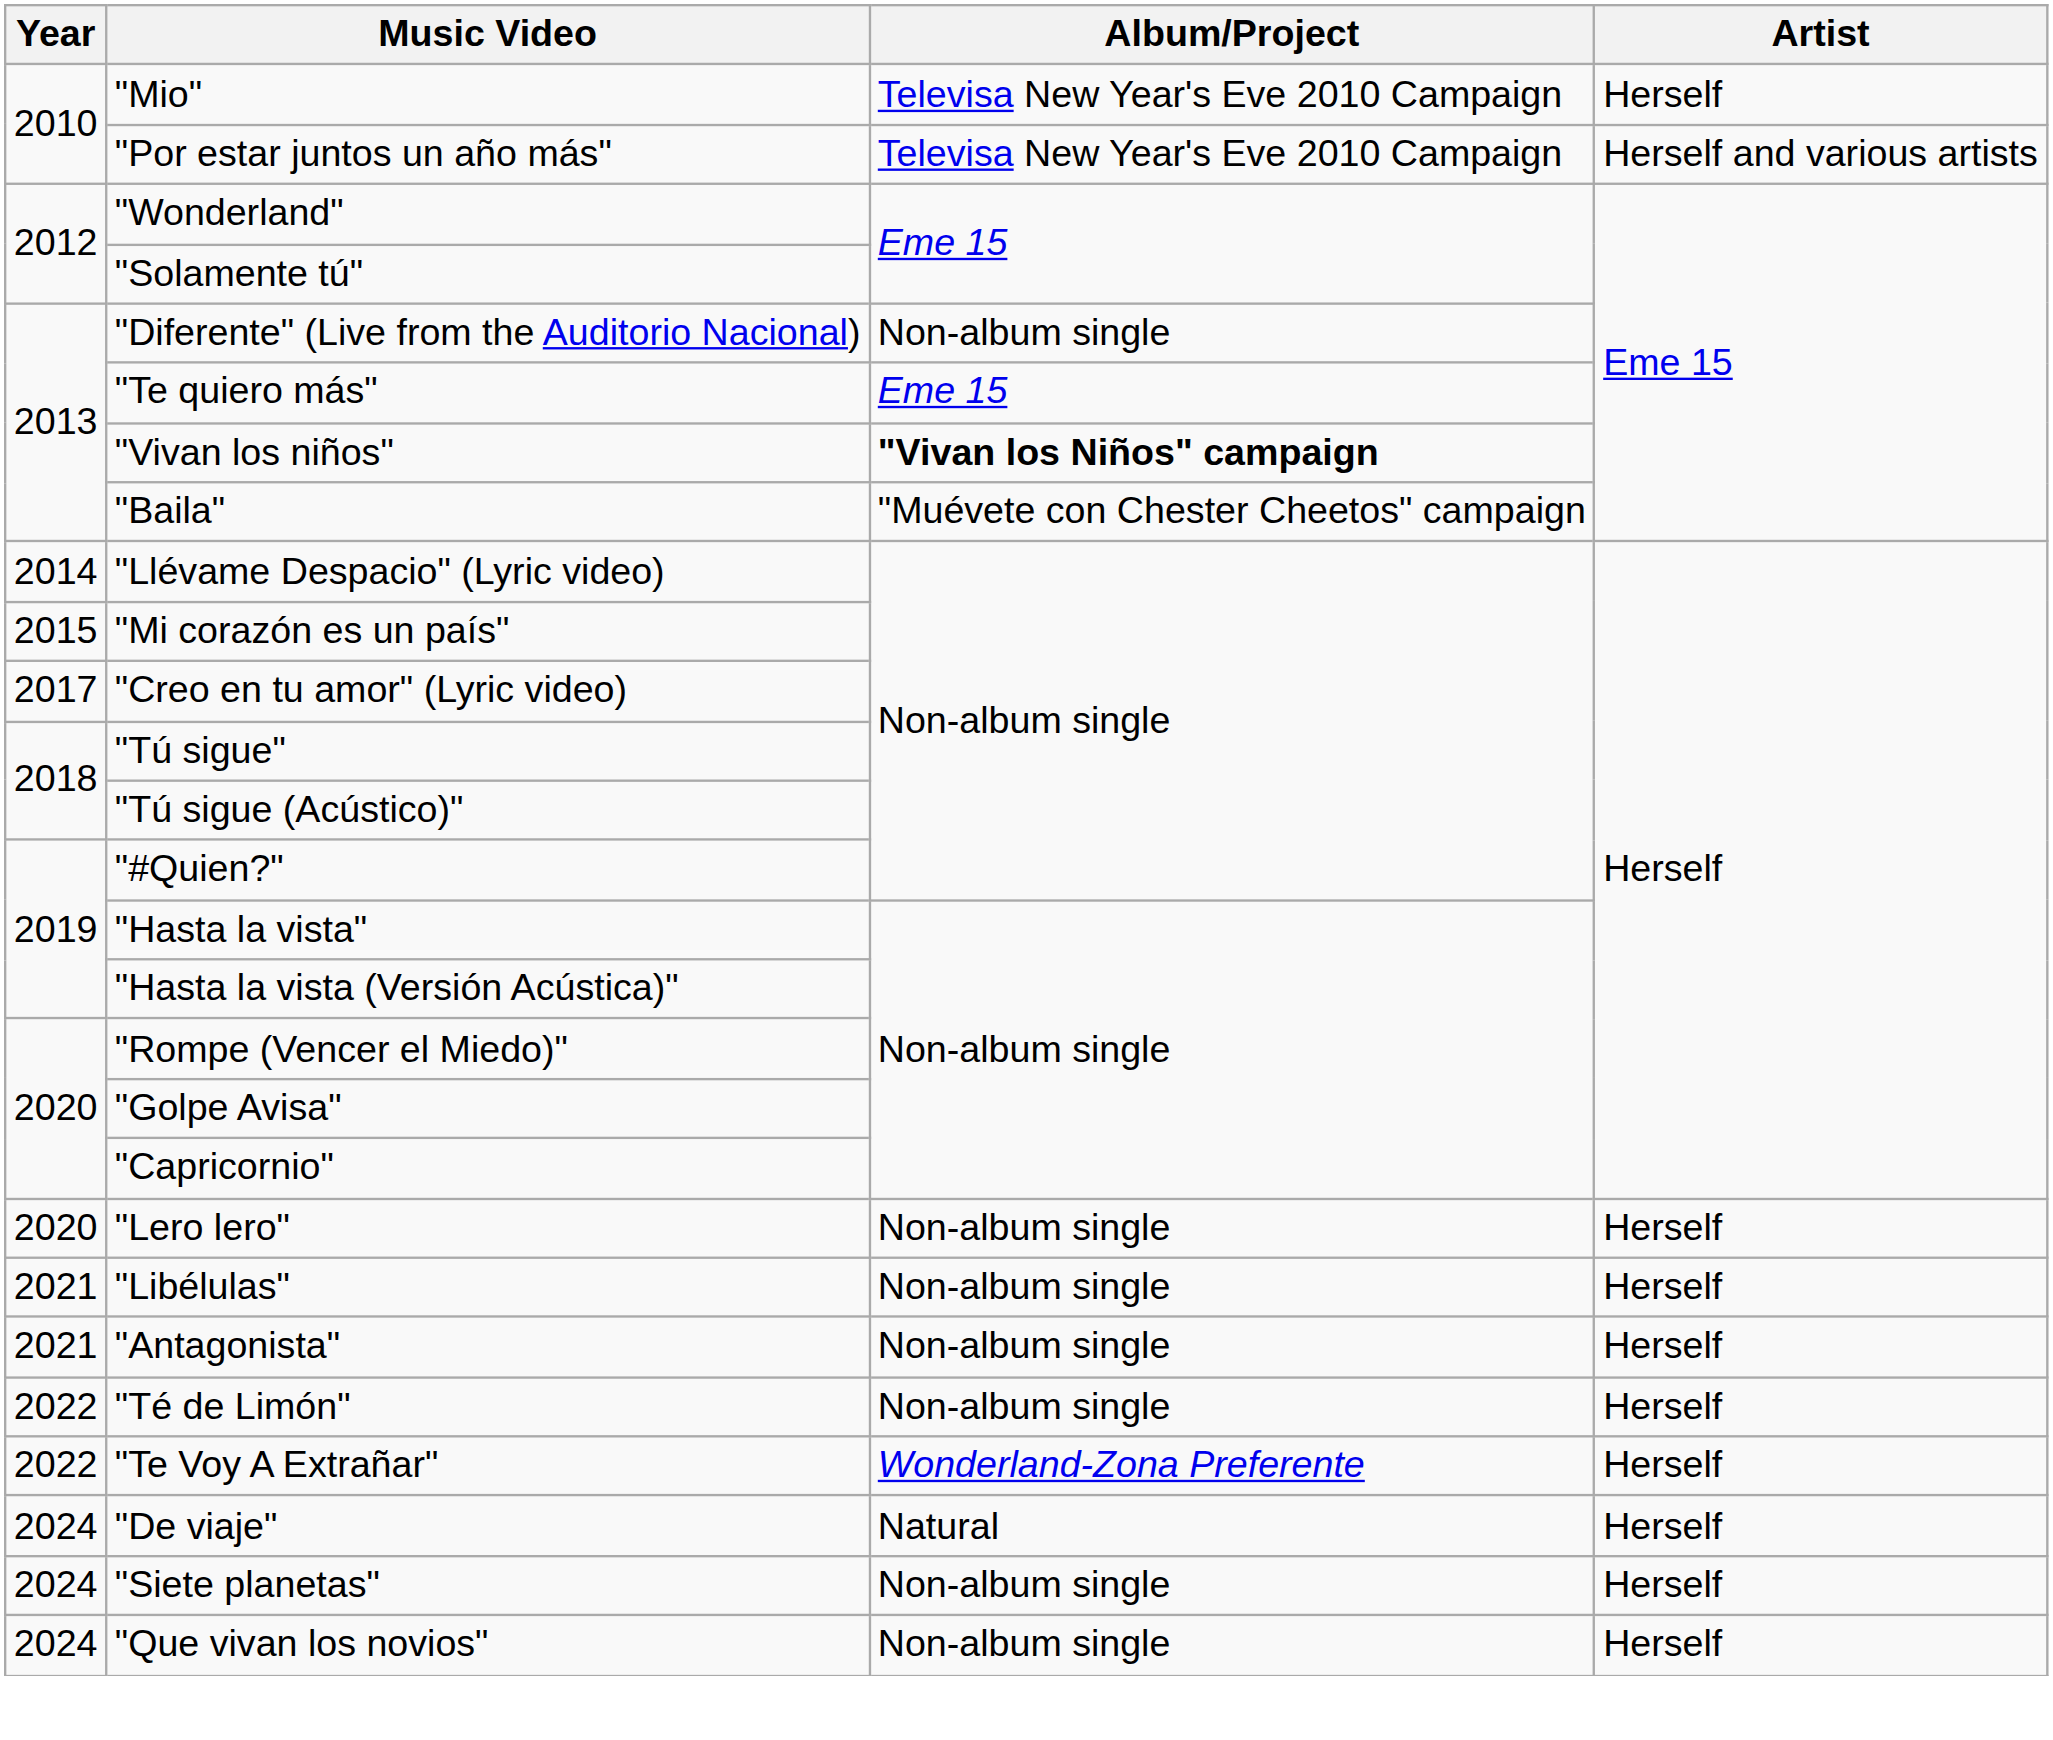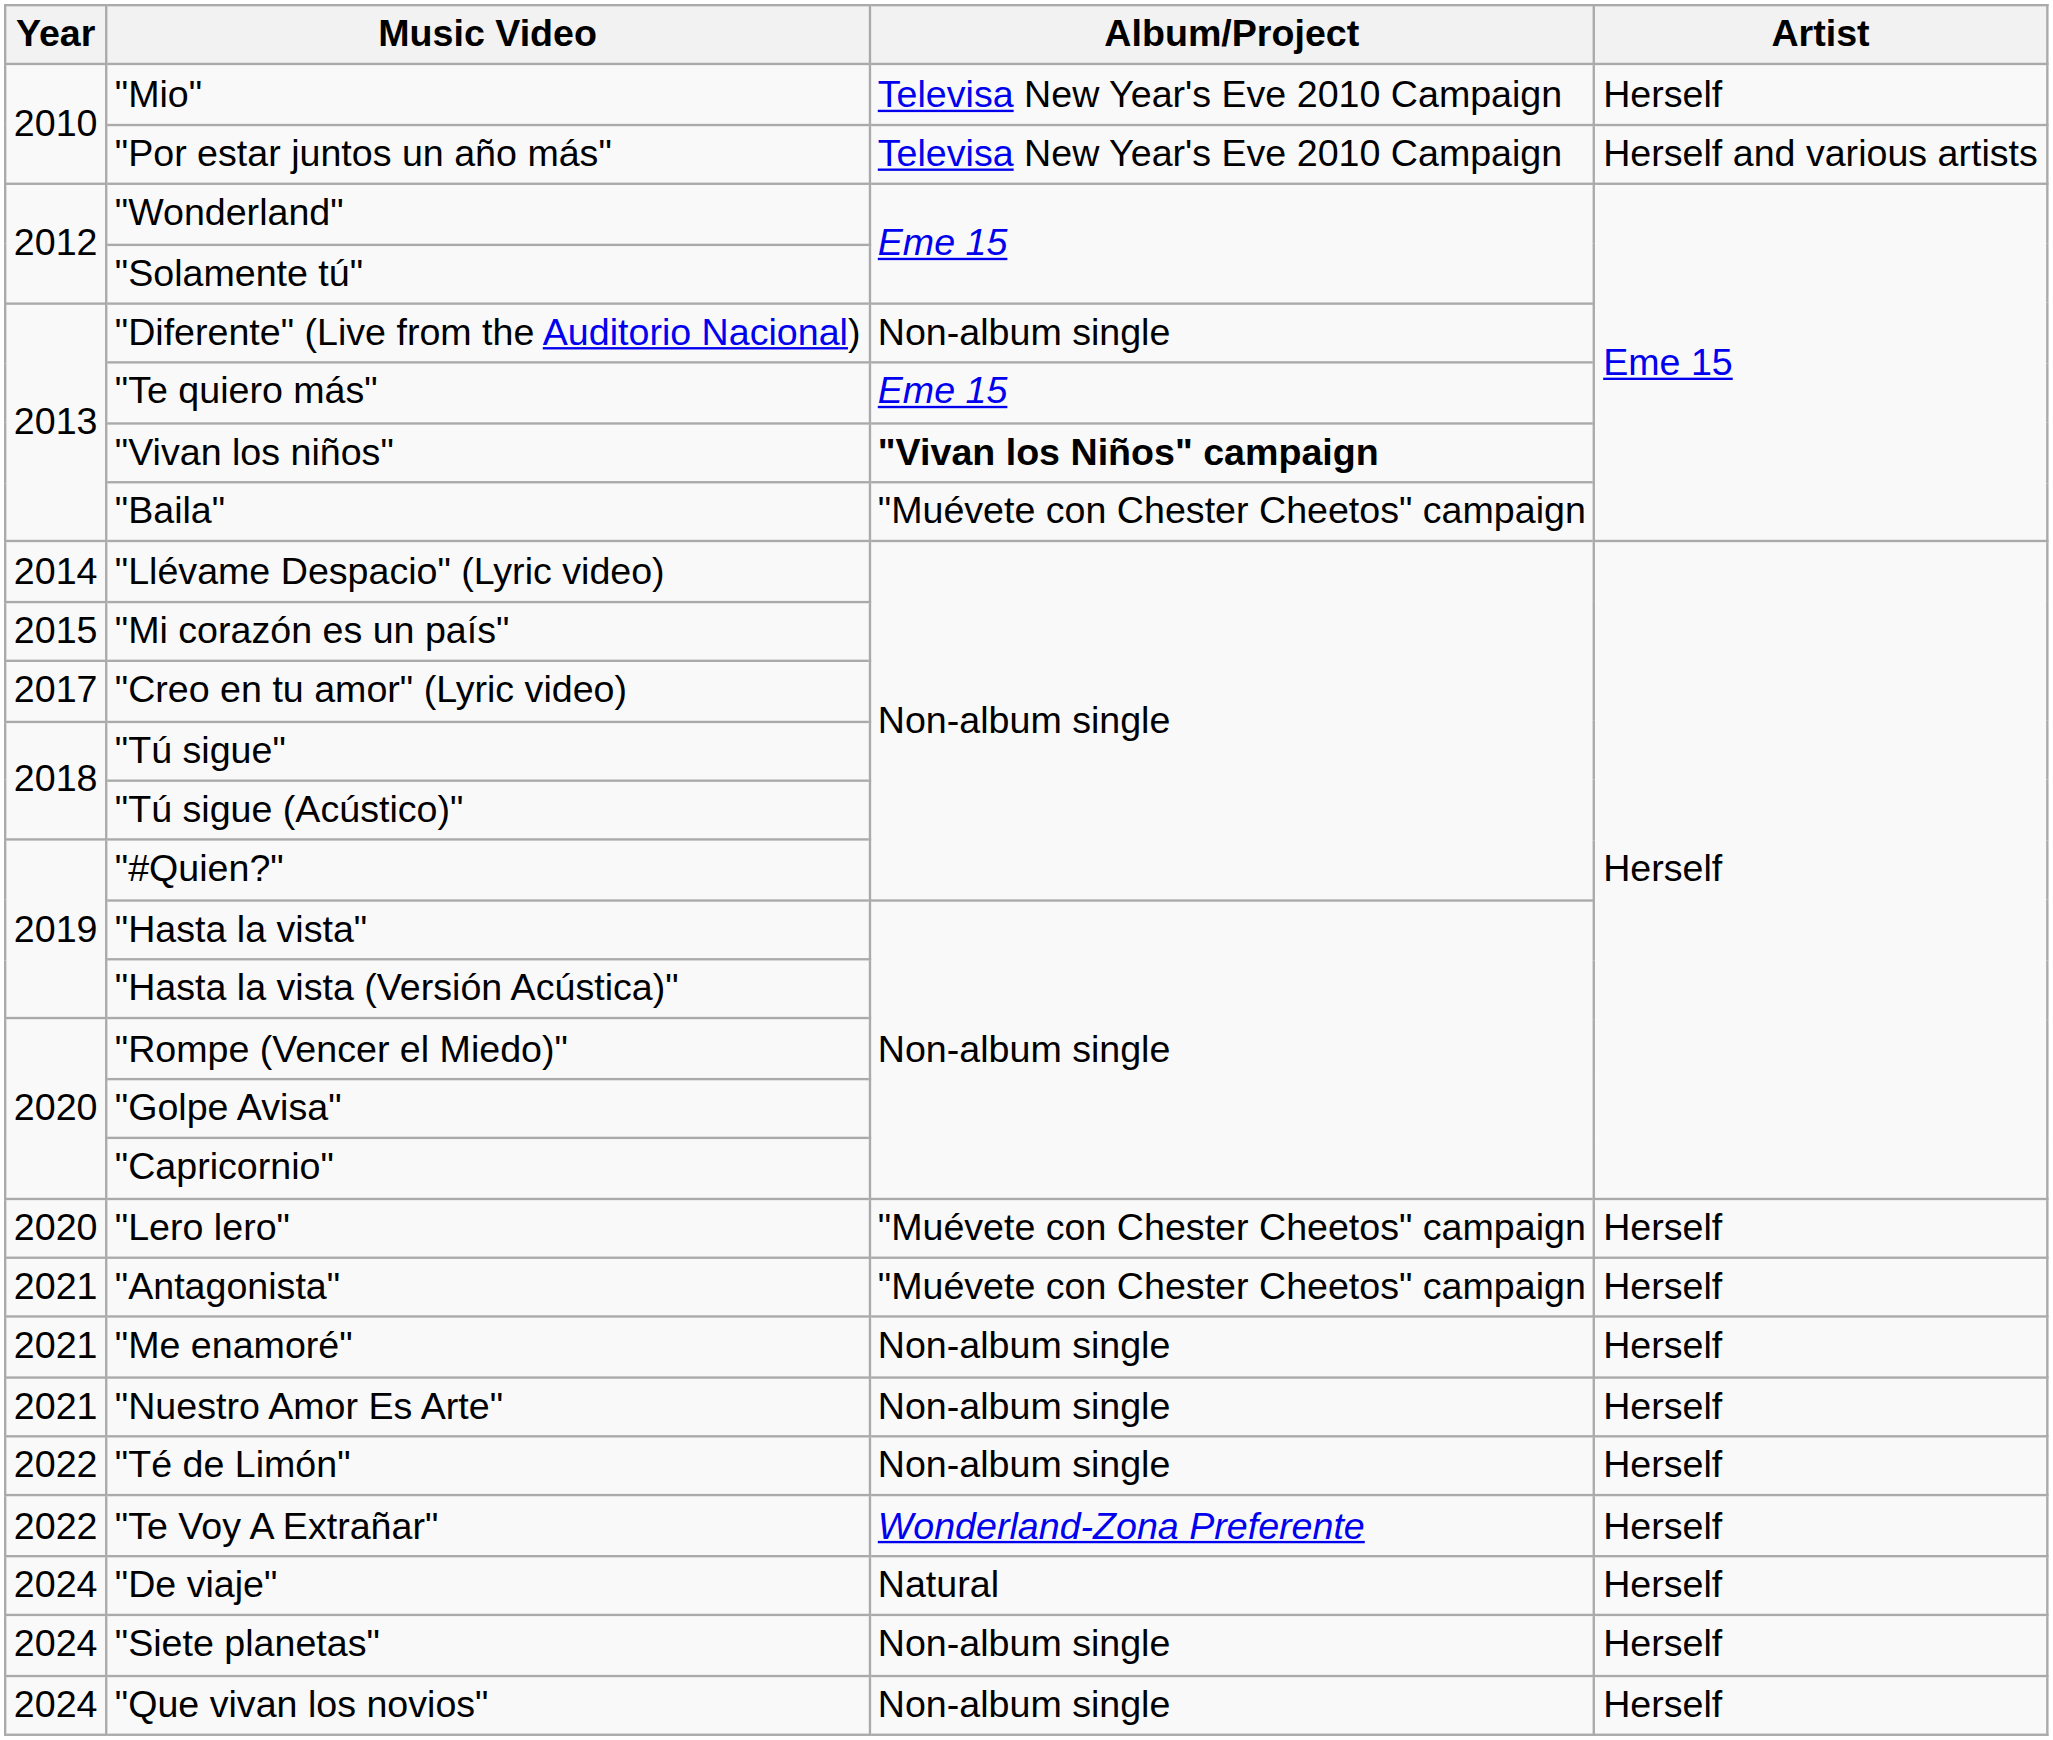"Lero lero" | Album/Project: Non-album single -> "Muévete con Chester Cheetos" campaign
- row: 2021 | "Libélulas" | Non-album single | Herself
"Antagonista" | Album/Project: Non-album single -> "Muévete con Chester Cheetos" campaign
+ row: 2021 | "Me enamoré" | Non-album single | Herself
+ row: 2021 | "Nuestro Amor Es Arte" | Non-album single | Herself
